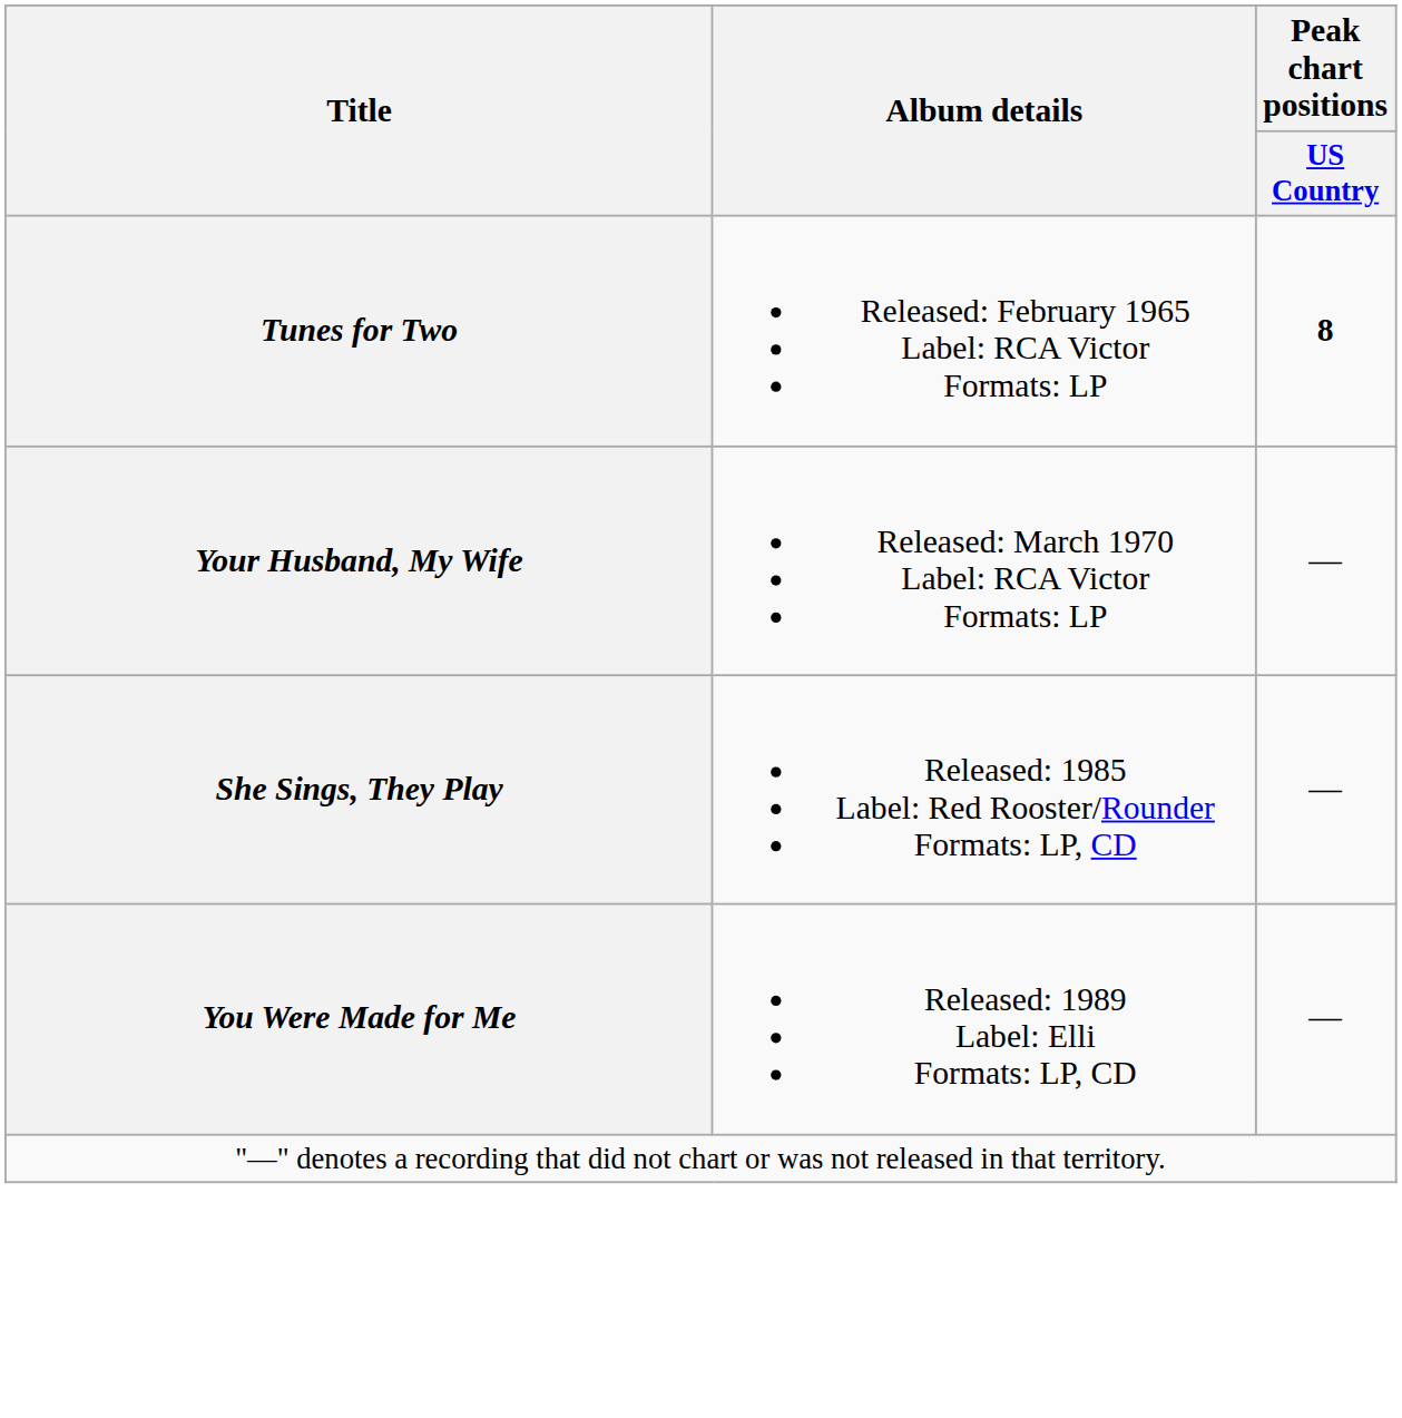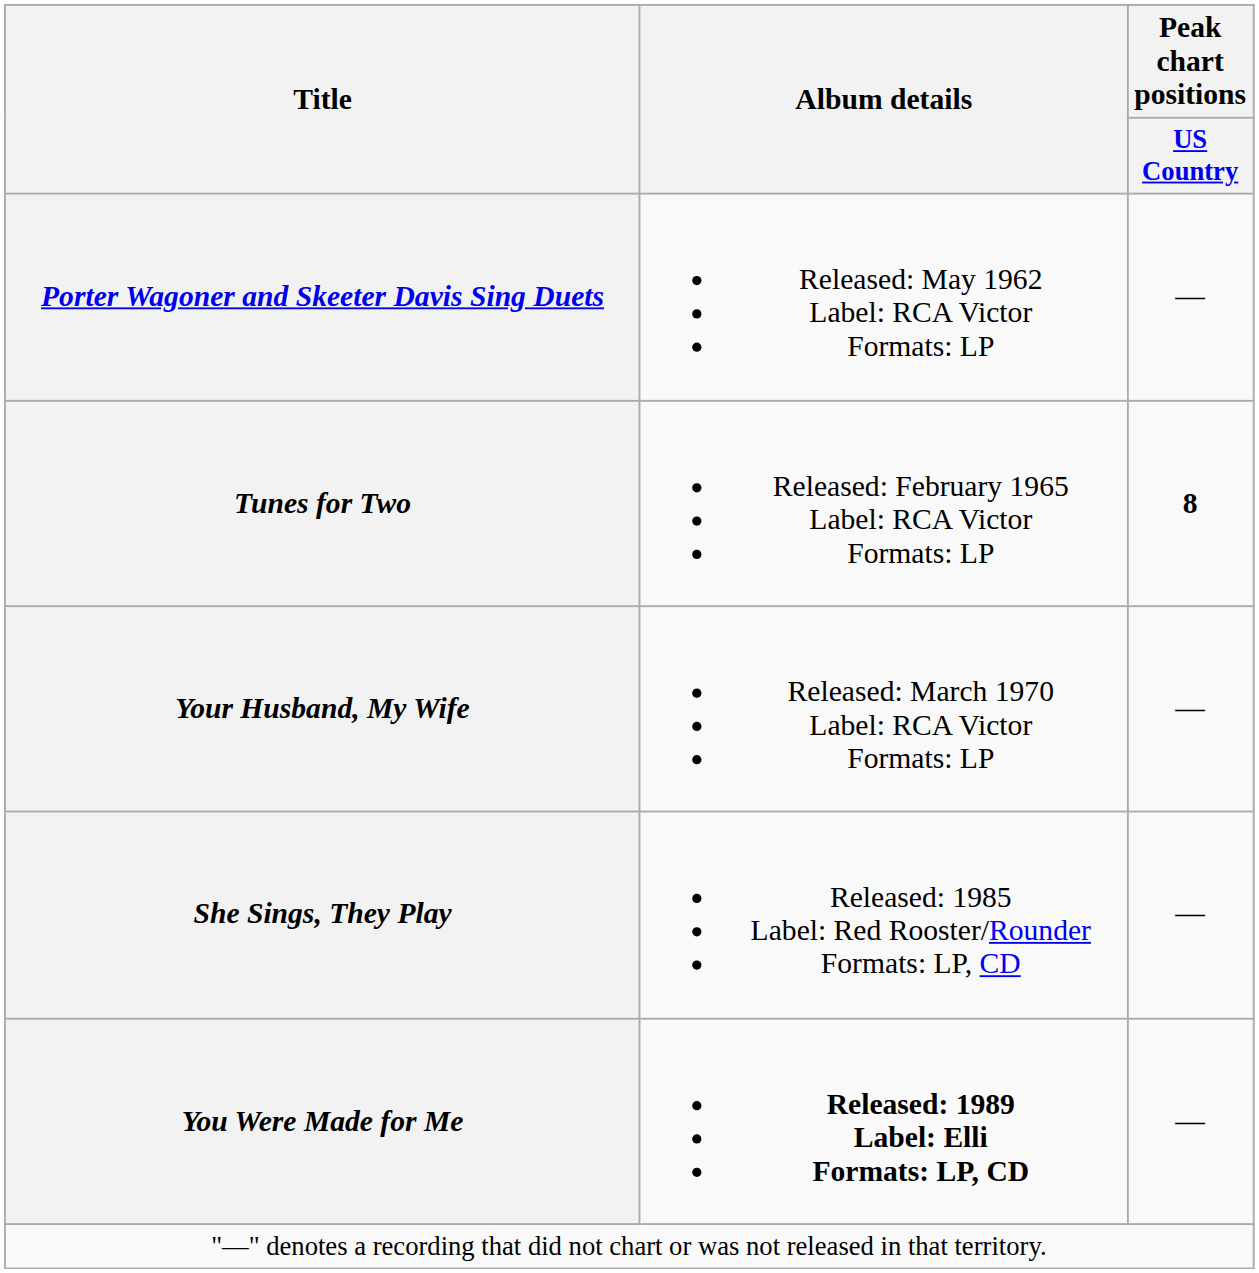+ row: Porter Wagoner and Skeeter Davis Sing Duets | Released: May 1962 Label: RCA Victor Formats: LP | —
You Were Made for Me | Album details: normal -> bold
